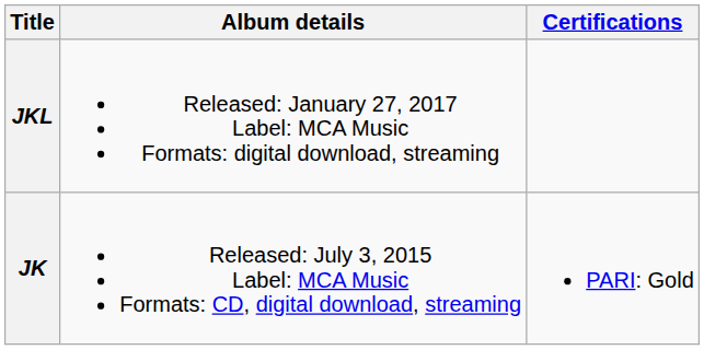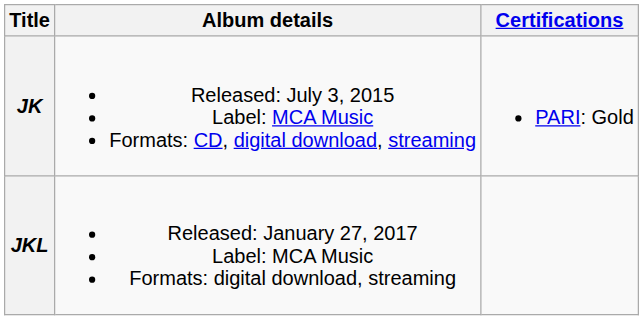rows swapped: JK <-> JKL
